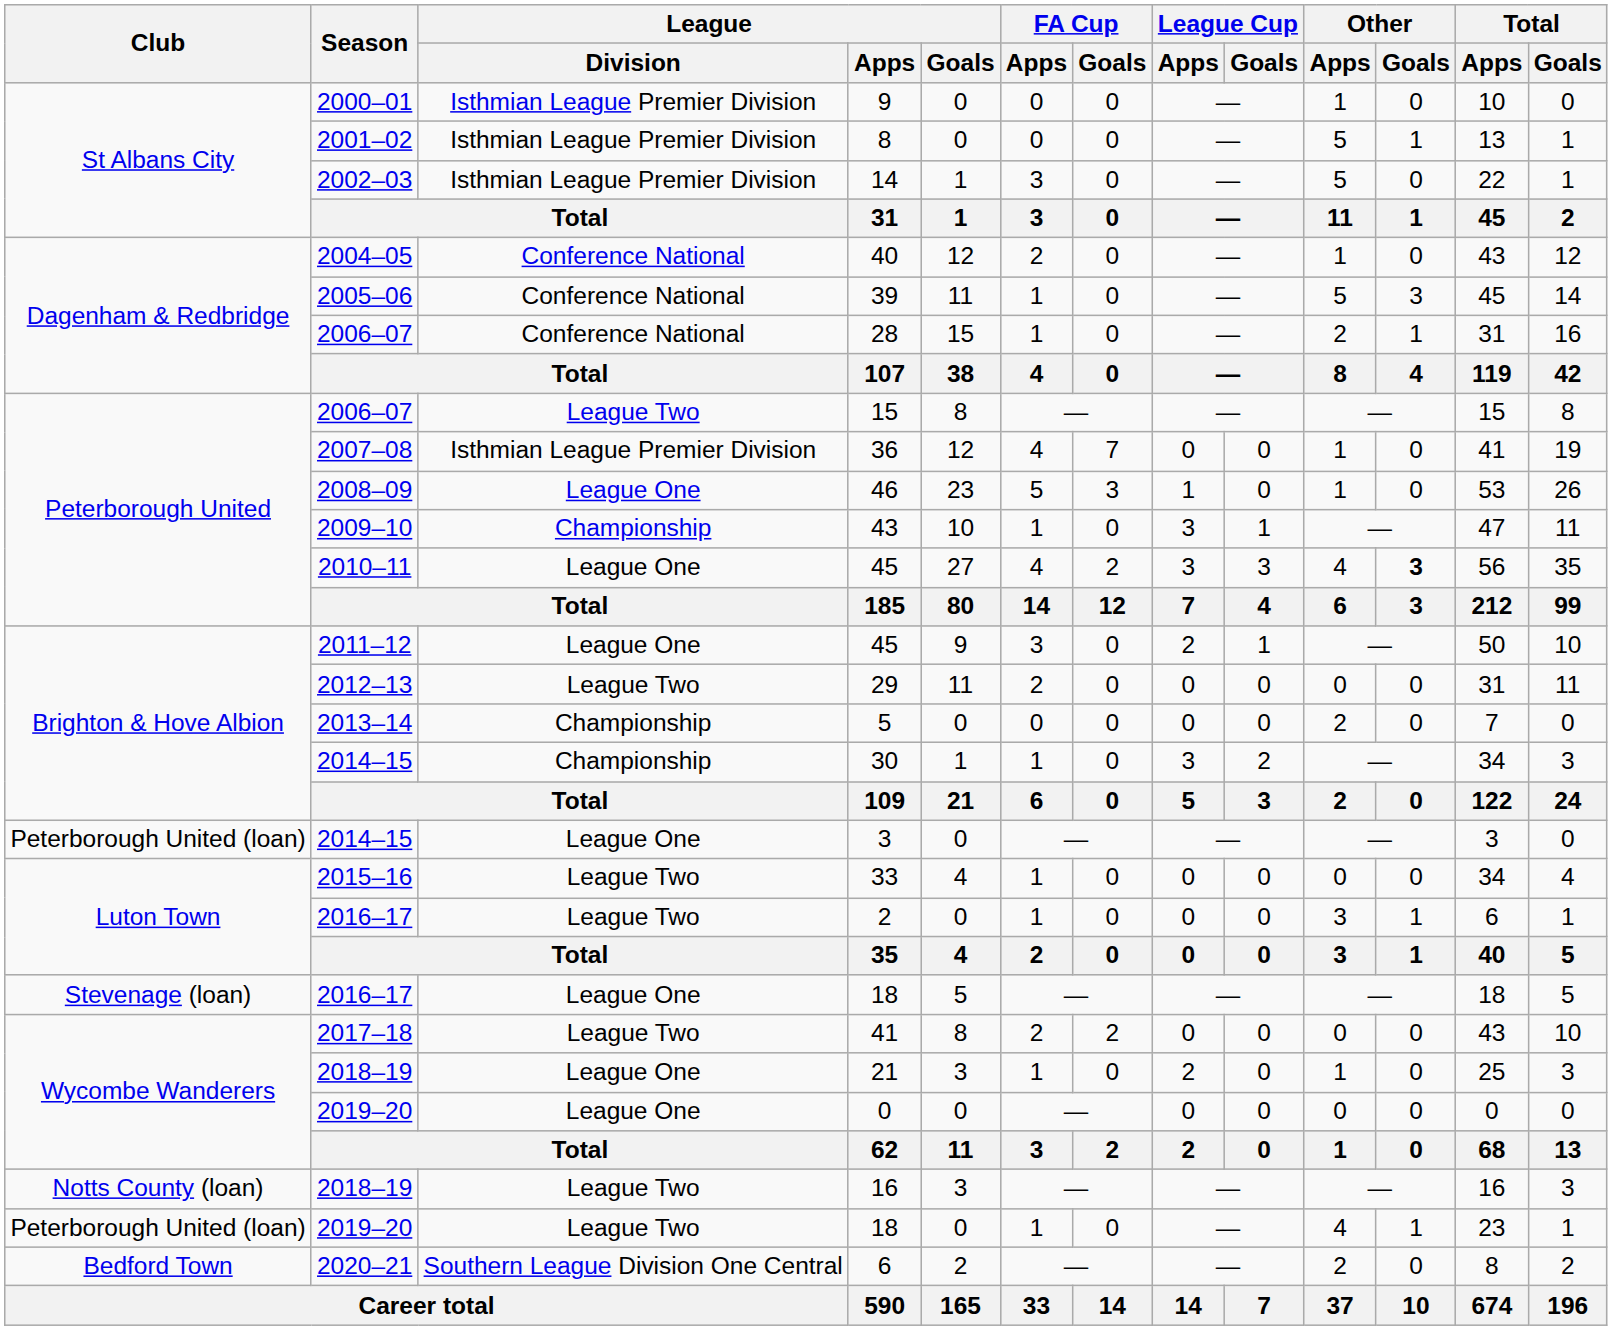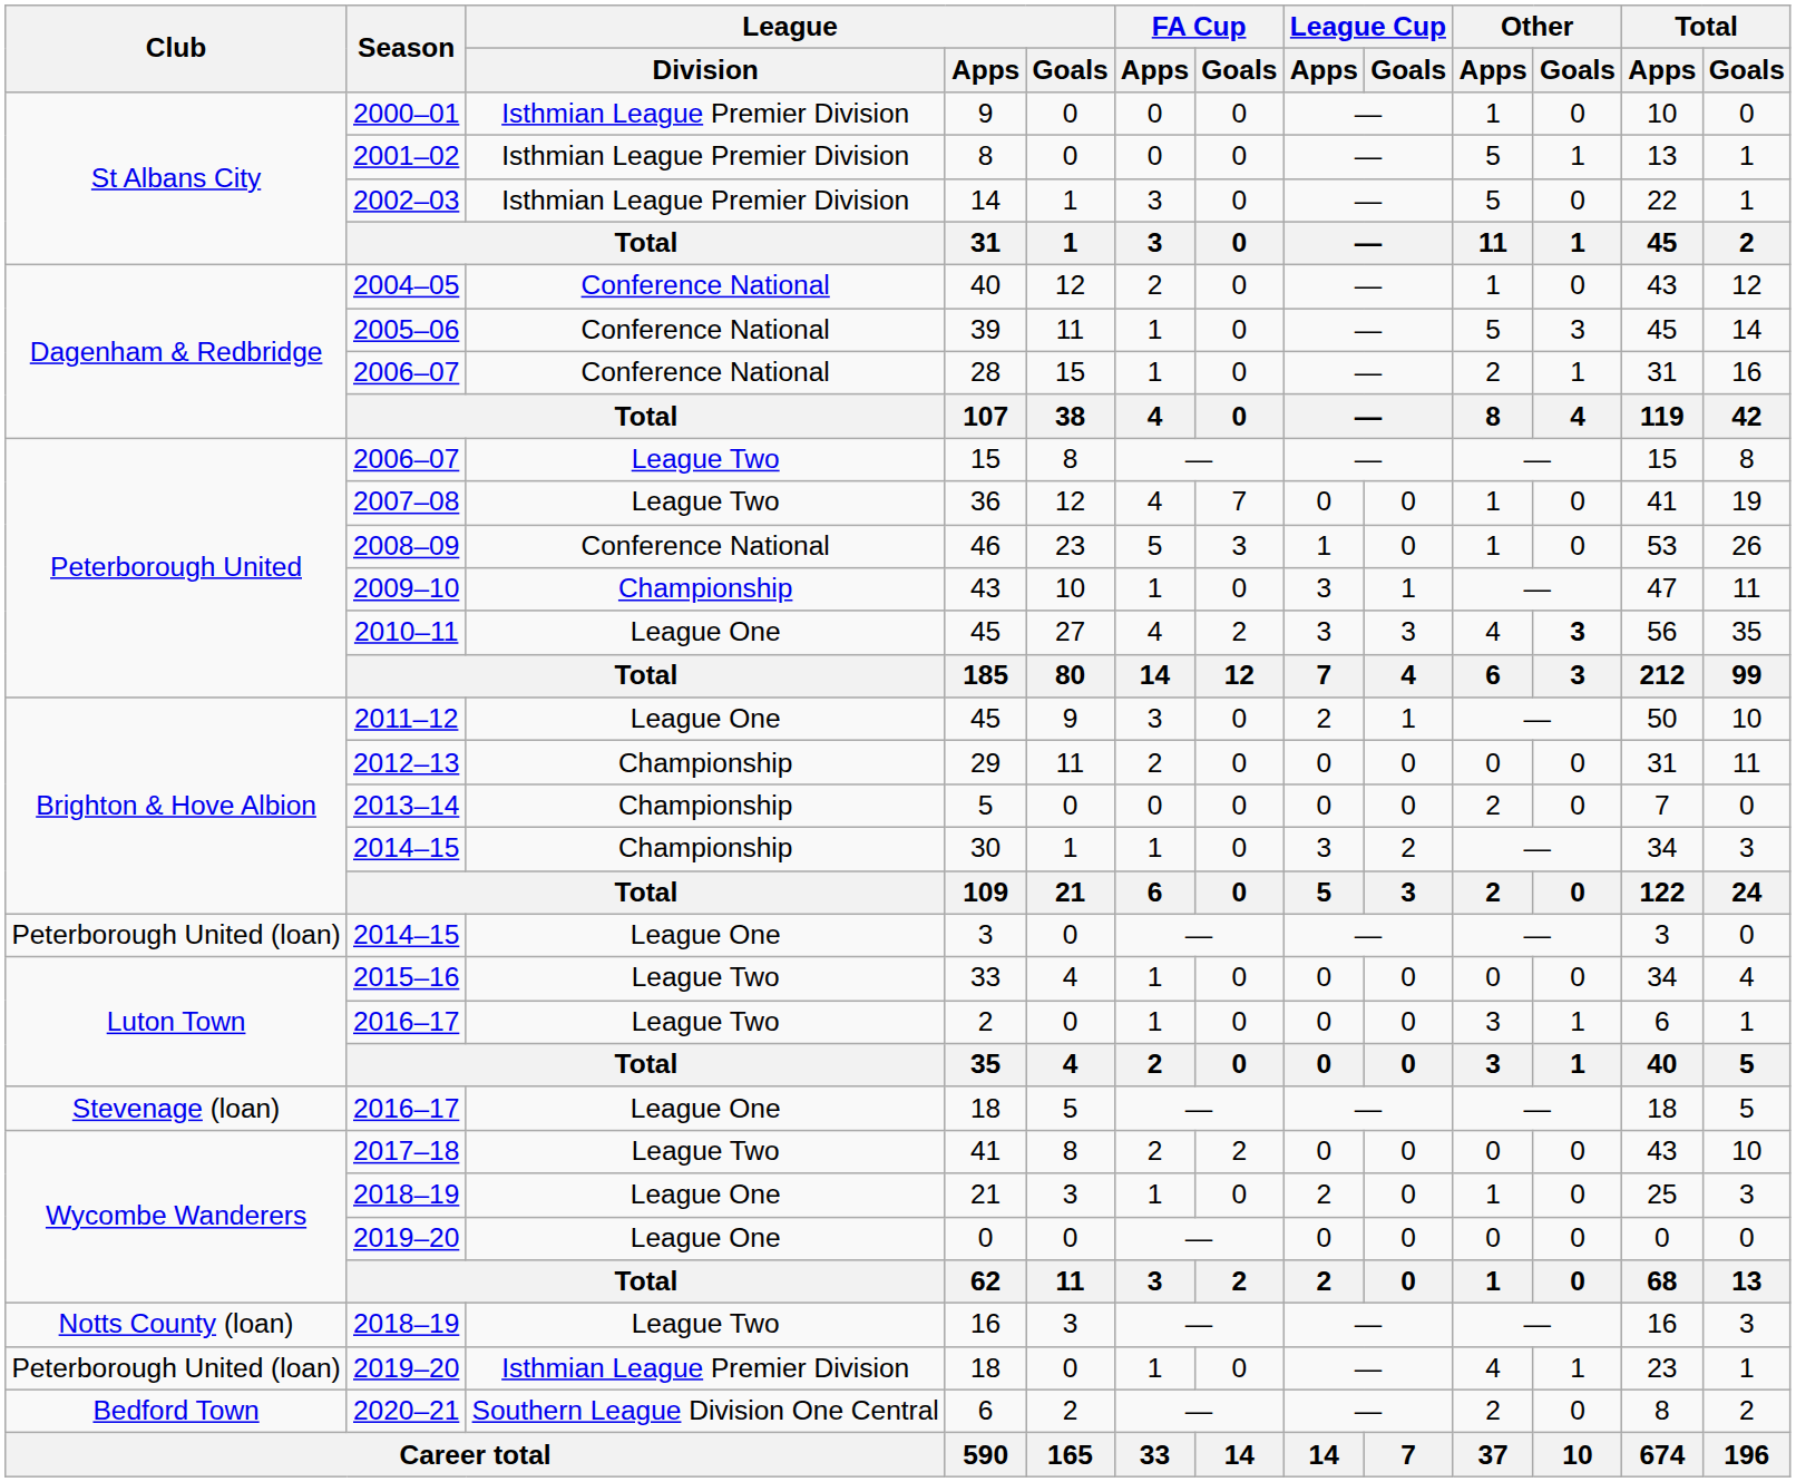36 | League / Division: Isthmian League Premier Division -> League Two
46 | League / Division: League One -> Conference National
29 | League / Division: League Two -> Championship
2019–20 / 18 | League / Division: League Two -> Isthmian League Premier Division
